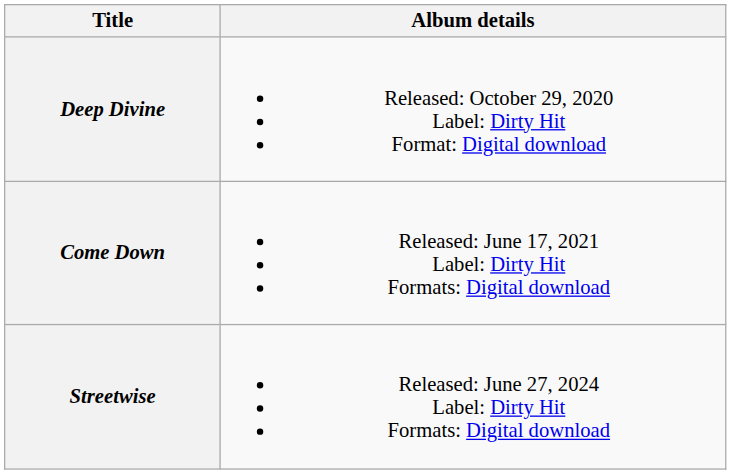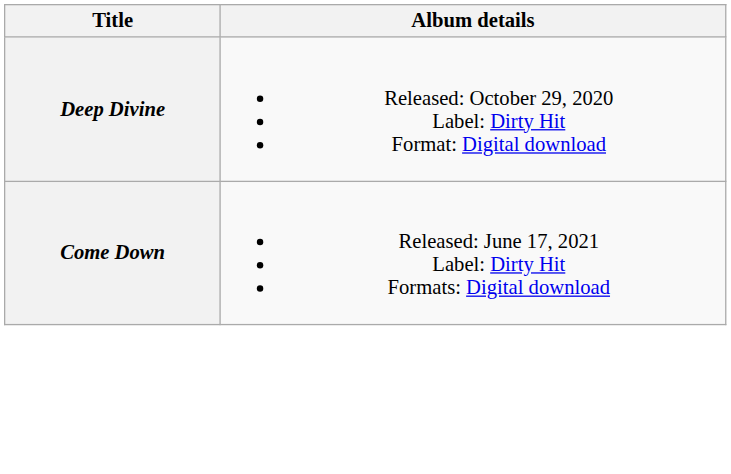- row: Streetwise | Released: June 27, 2024 Label: Dirty Hit Formats: Digital download
